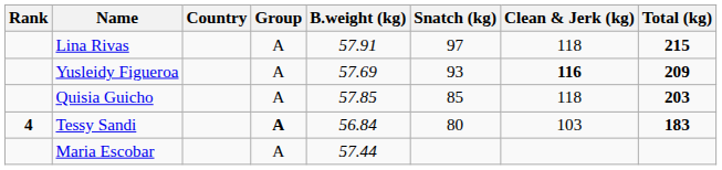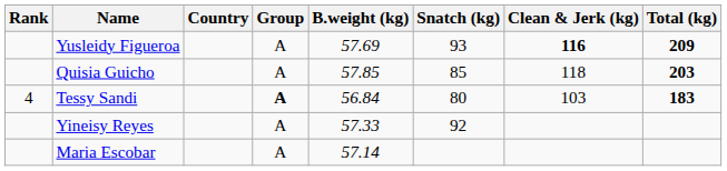- row: Lina Rivas | A | 57.91 | 97 | 118 | 215
Tessy Sandi | Rank: bold -> normal
+ row: Yineisy Reyes | A | 57.33 | 92
Maria Escobar | B.weight (kg): 57.44 -> 57.14
